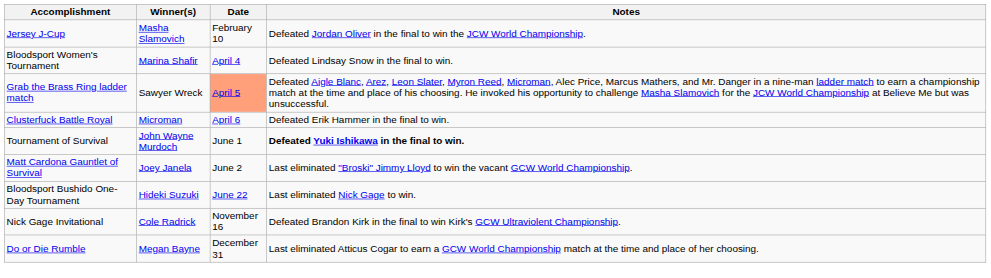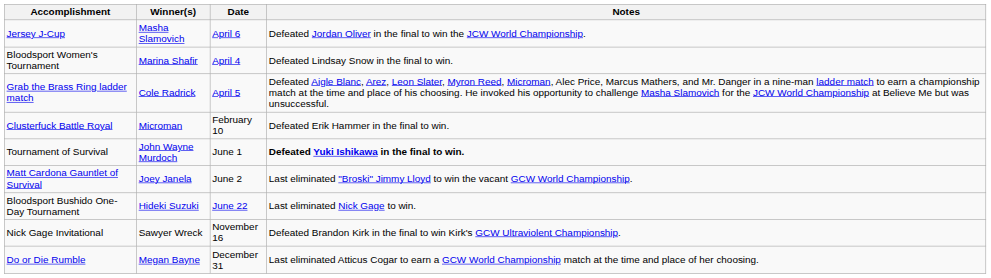Jersey J-Cup | Date: February 10 -> April 6
Grab the Brass Ring ladder match | Winner(s): Sawyer Wreck -> Cole Radrick
Grab the Brass Ring ladder match | Date: lightsalmon background -> no background
Clusterfuck Battle Royal | Date: April 6 -> February 10
Nick Gage Invitational | Winner(s): Cole Radrick -> Sawyer Wreck
